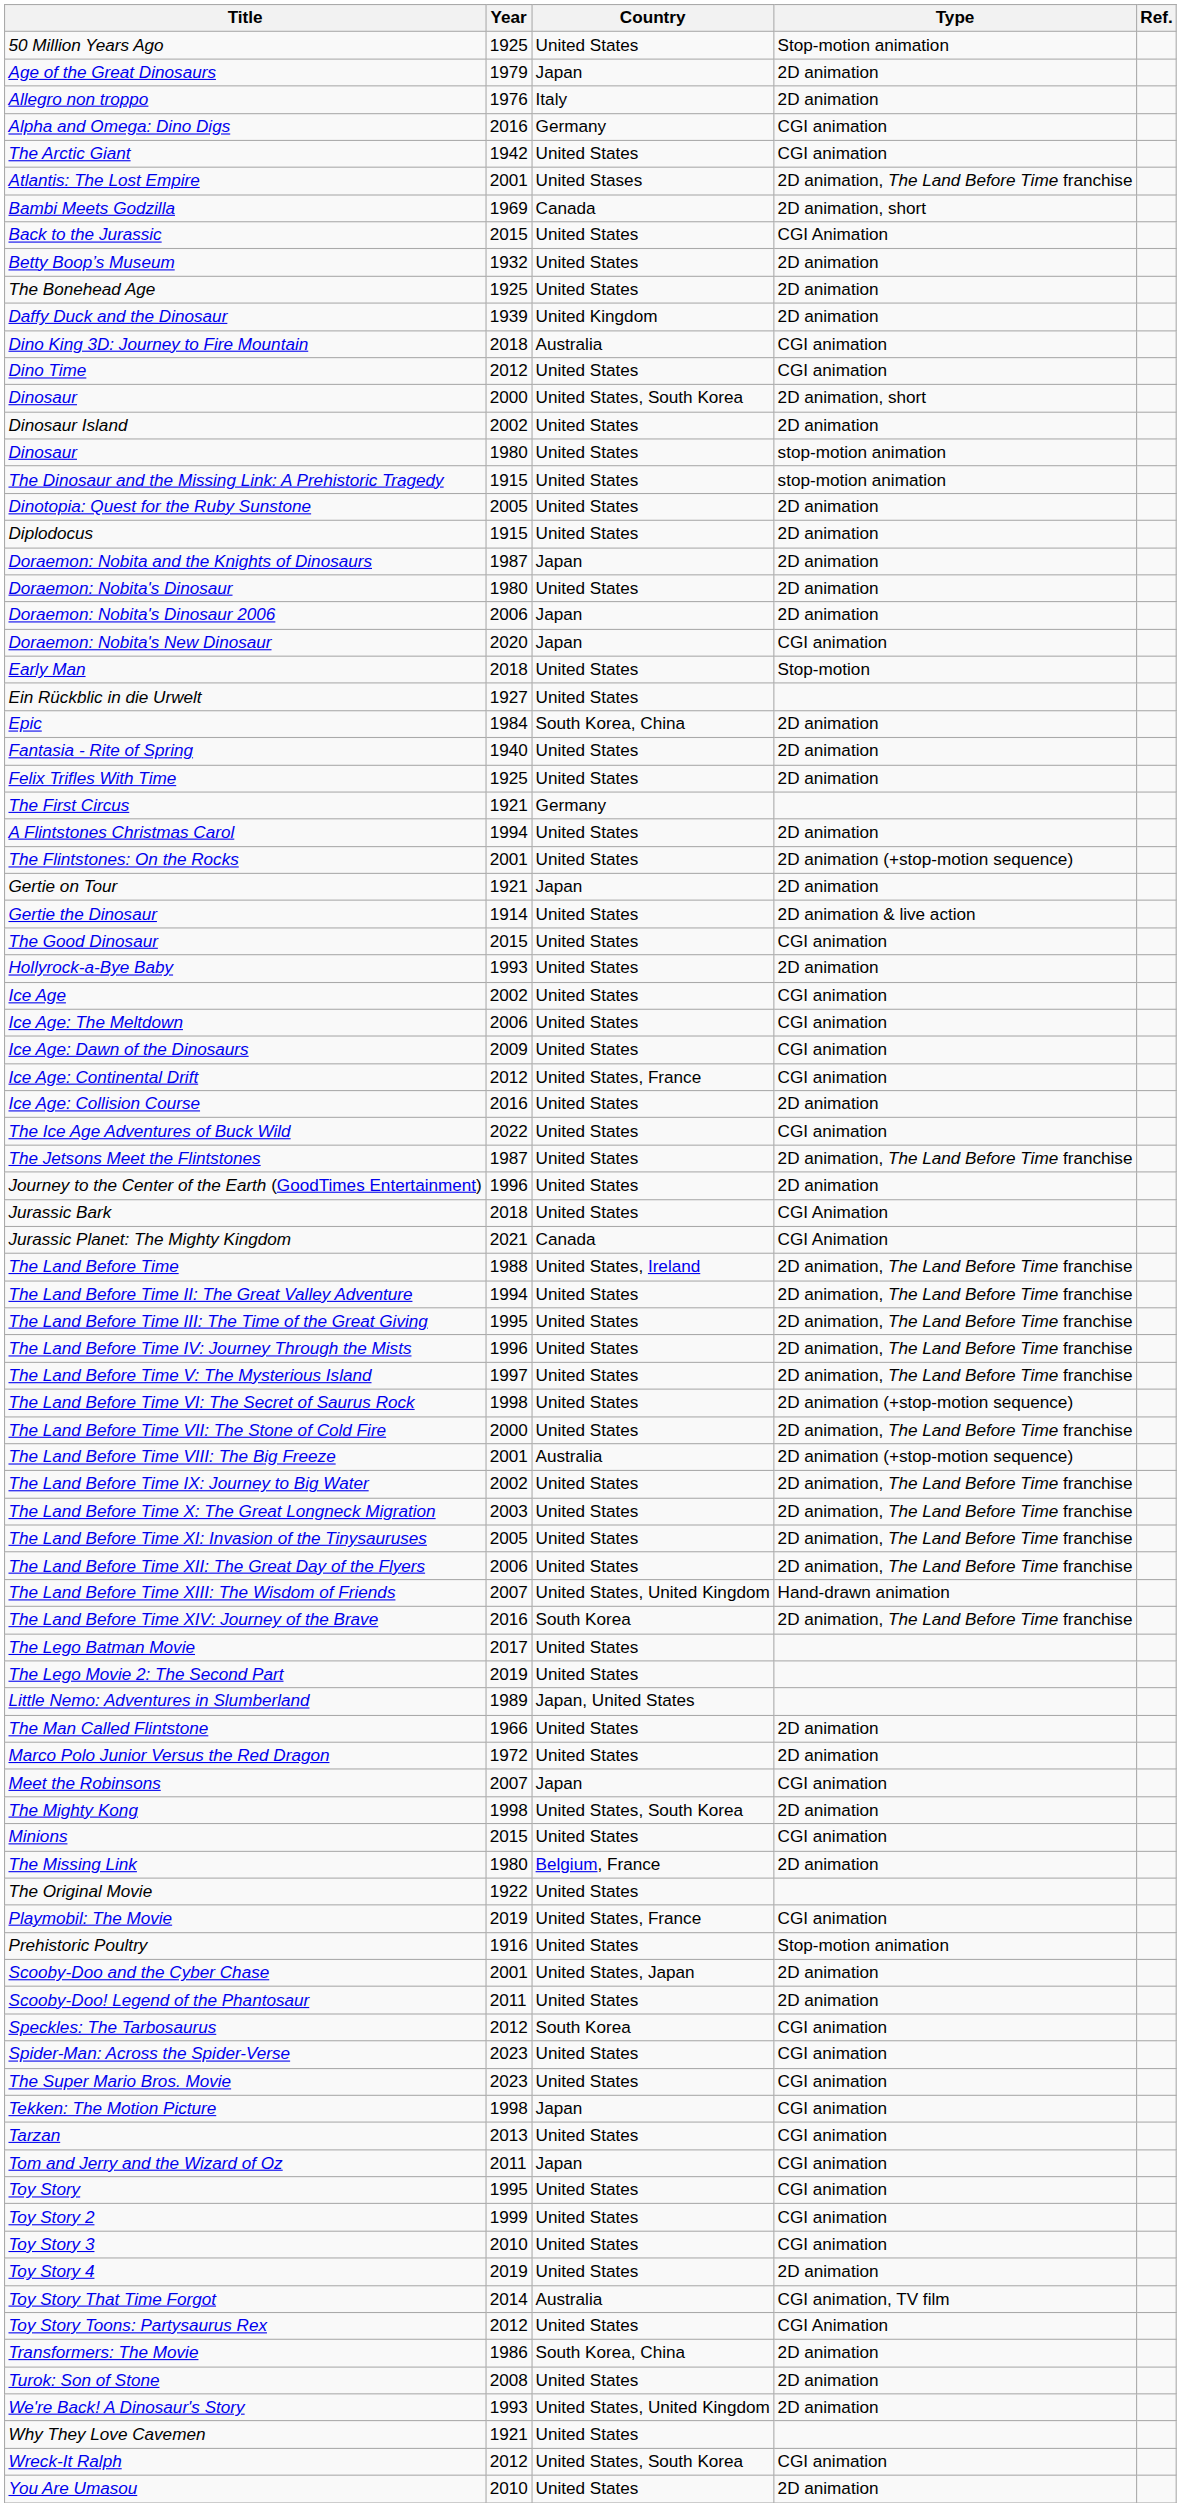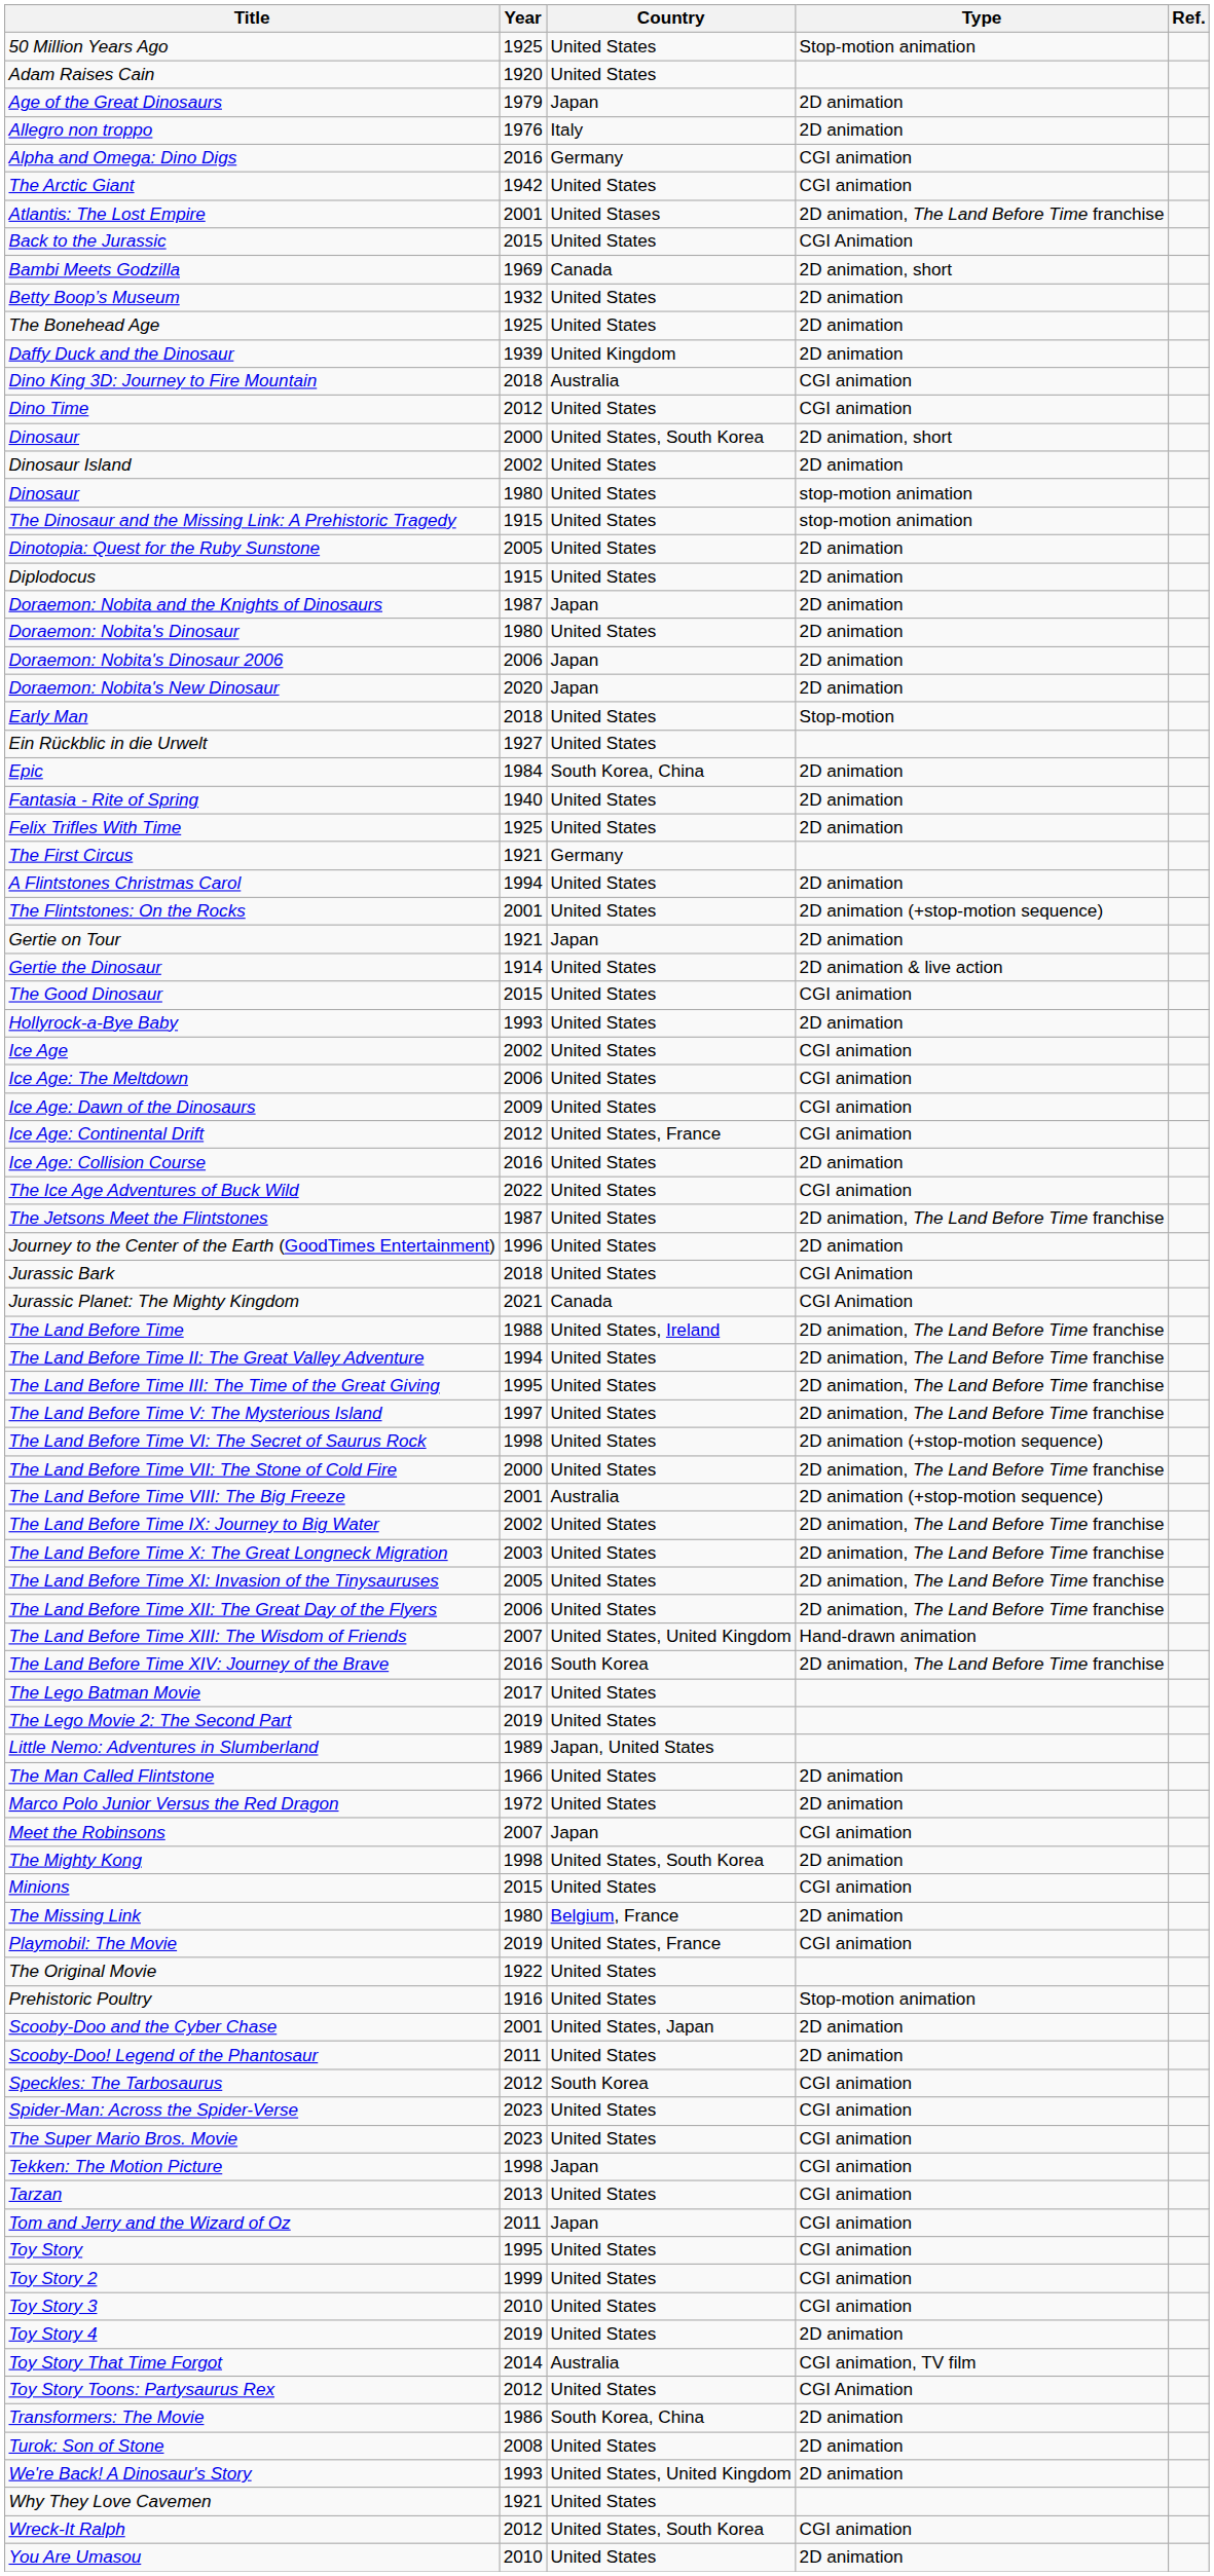+ row: Adam Raises Cain | 1920 | United States
rows swapped: Back to the Jurassic <-> Bambi Meets Godzilla
Doraemon: Nobita's New Dinosaur | Type: CGI animation -> 2D animation
- row: The Land Before Time IV: Journey Through the Mists | 1996 | United States | 2D animation, The Land Before Time franchise
rows swapped: The Original Movie <-> Playmobil: The Movie
